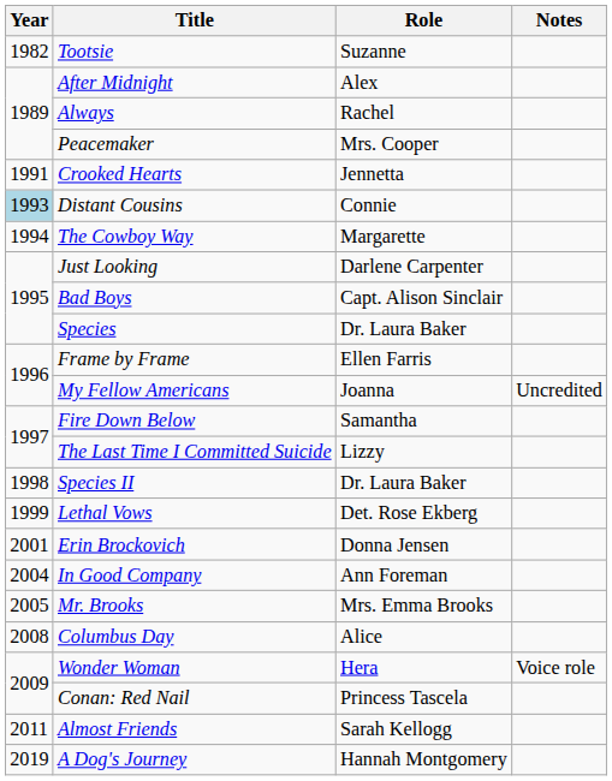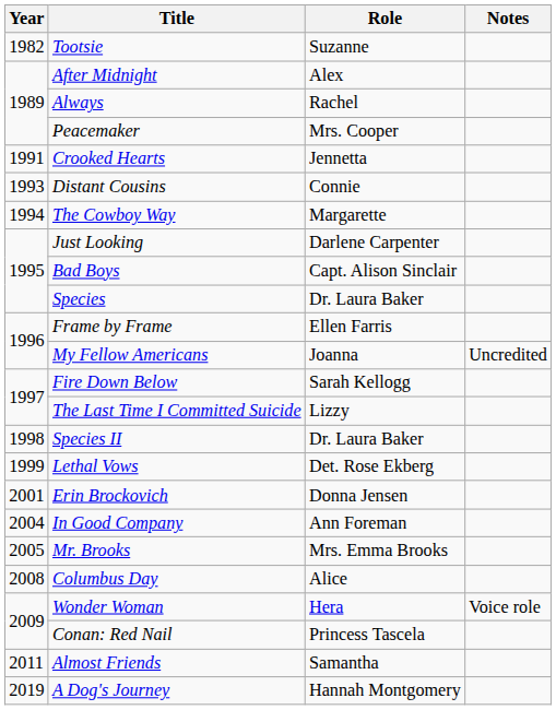Distant Cousins | Year: lightblue background -> no background
Fire Down Below | Role: Samantha -> Sarah Kellogg
Almost Friends | Role: Sarah Kellogg -> Samantha
